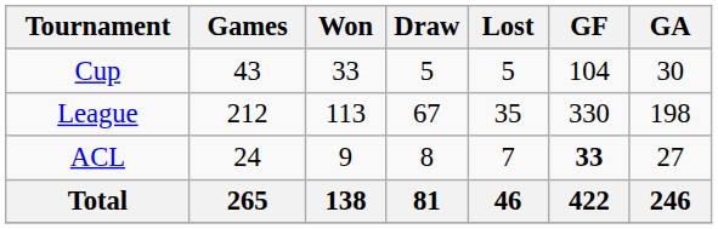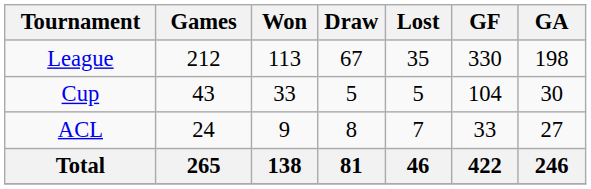rows swapped: League <-> Cup
ACL | GF: bold -> normal
